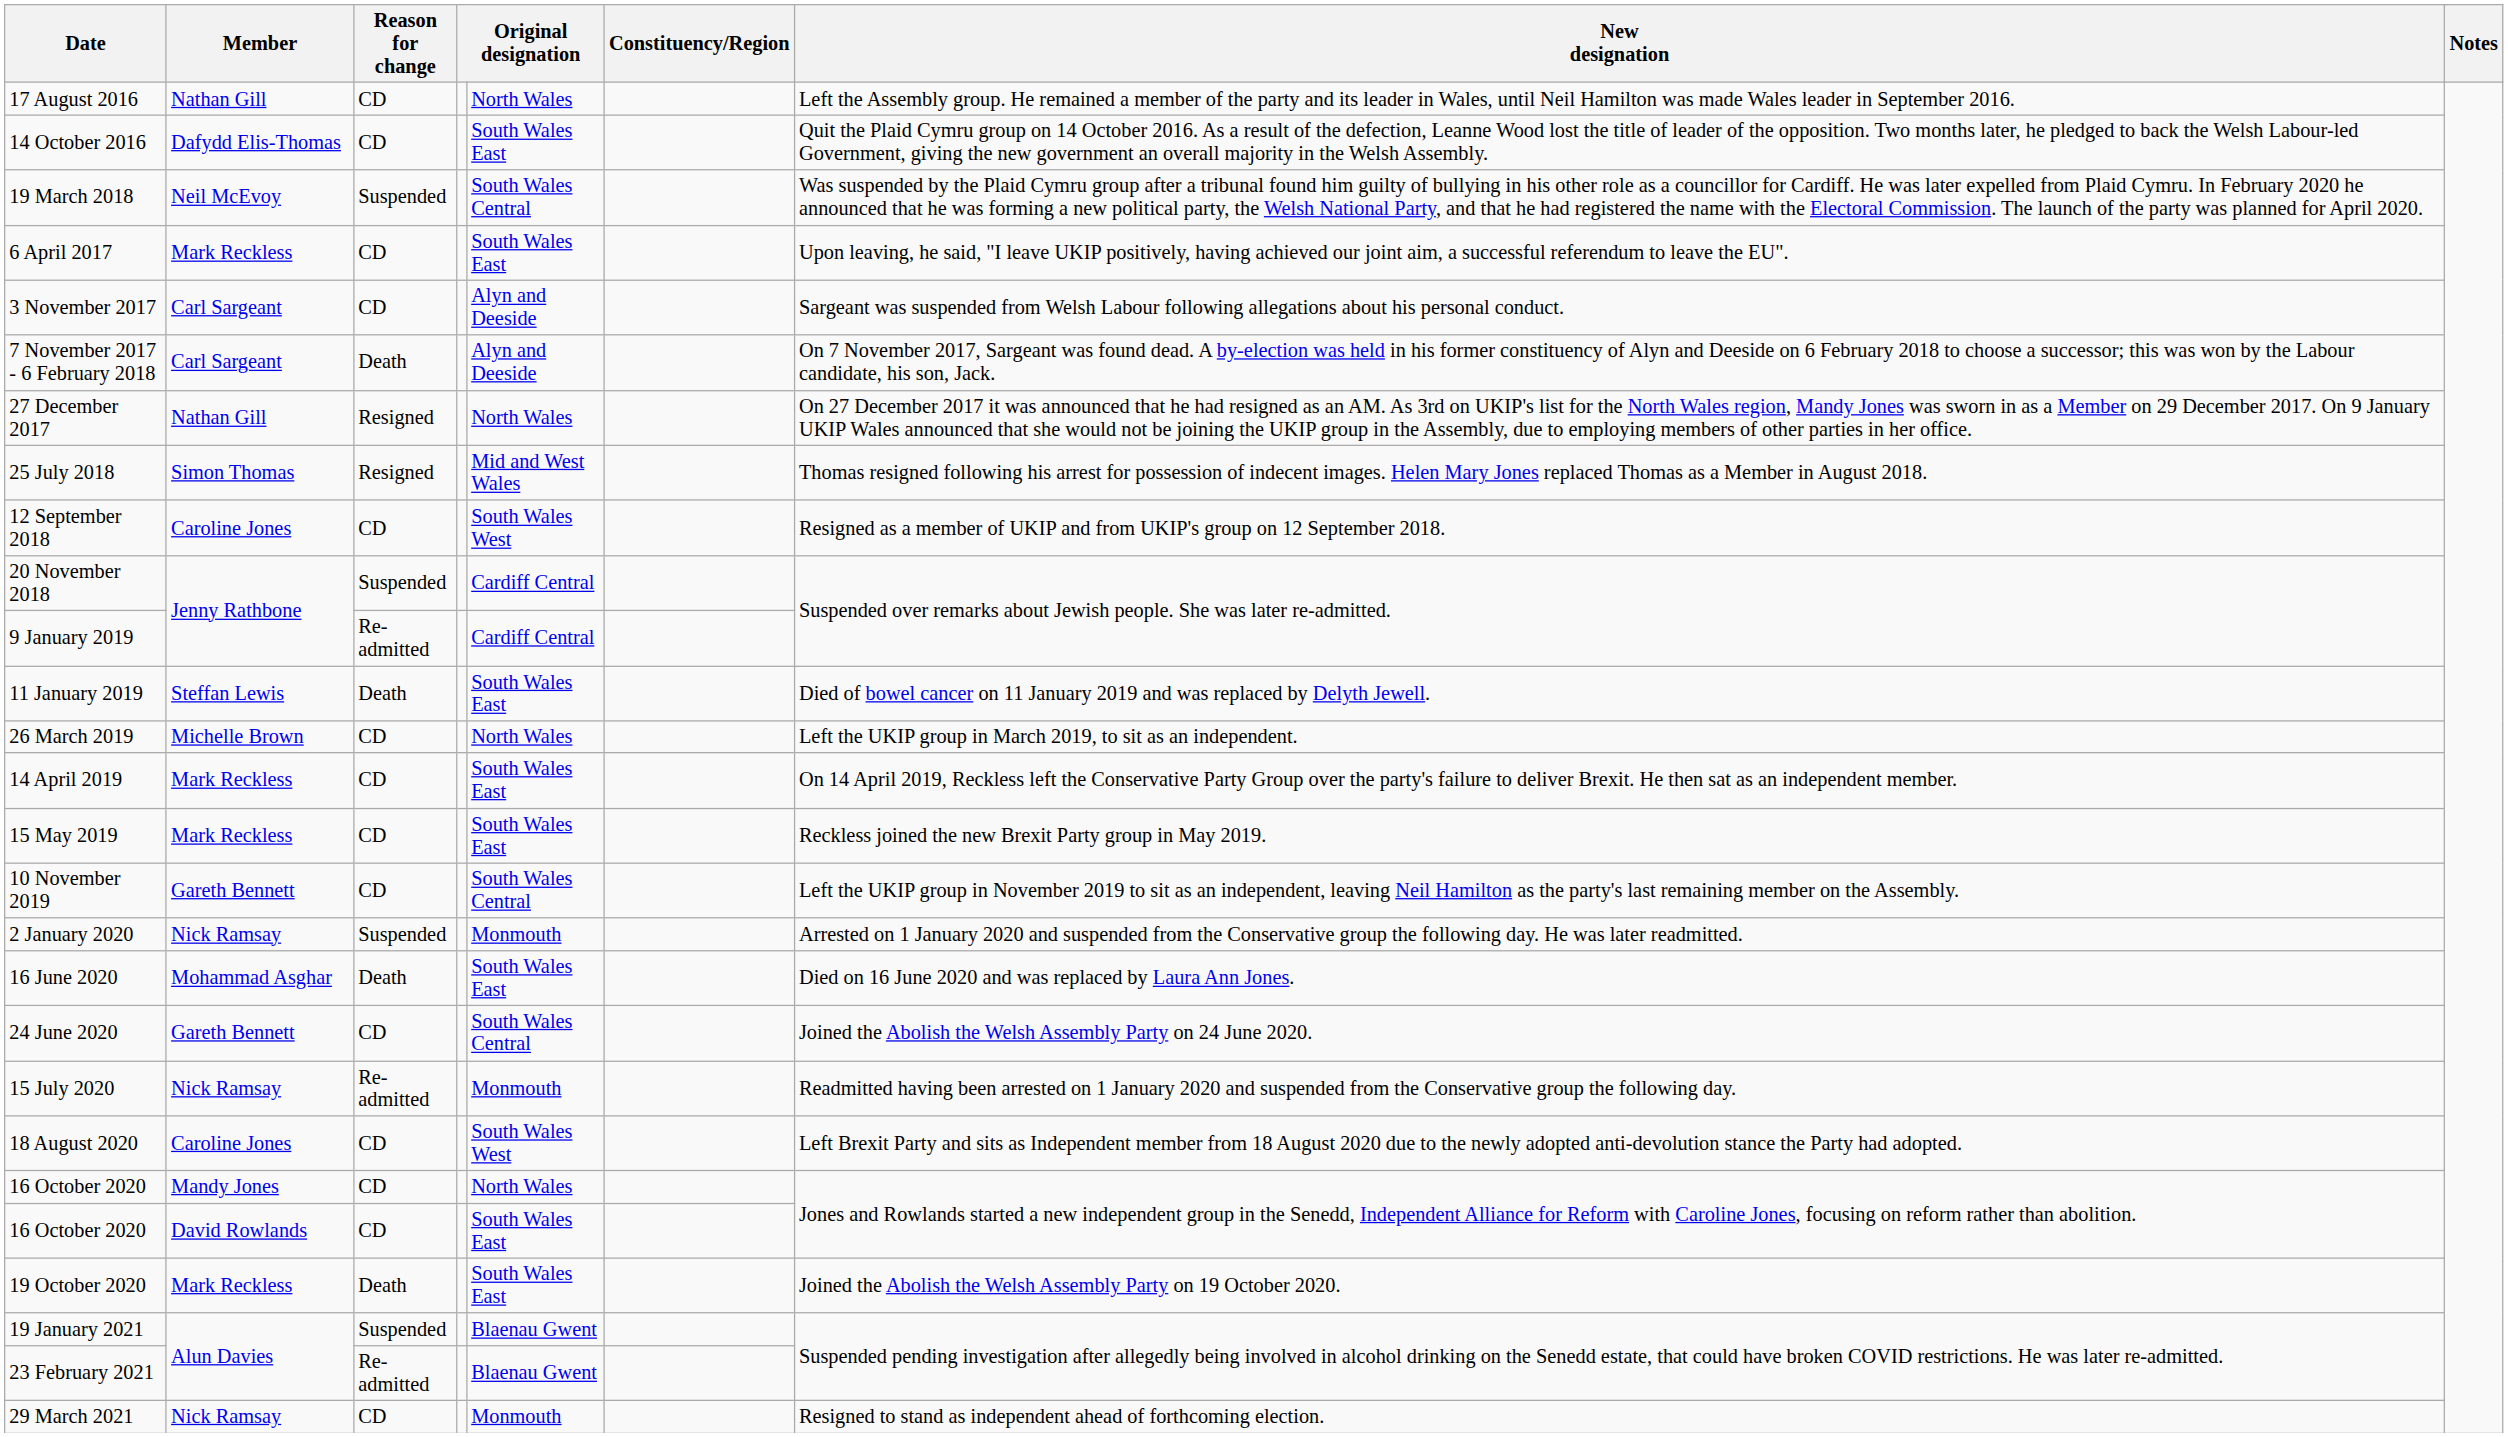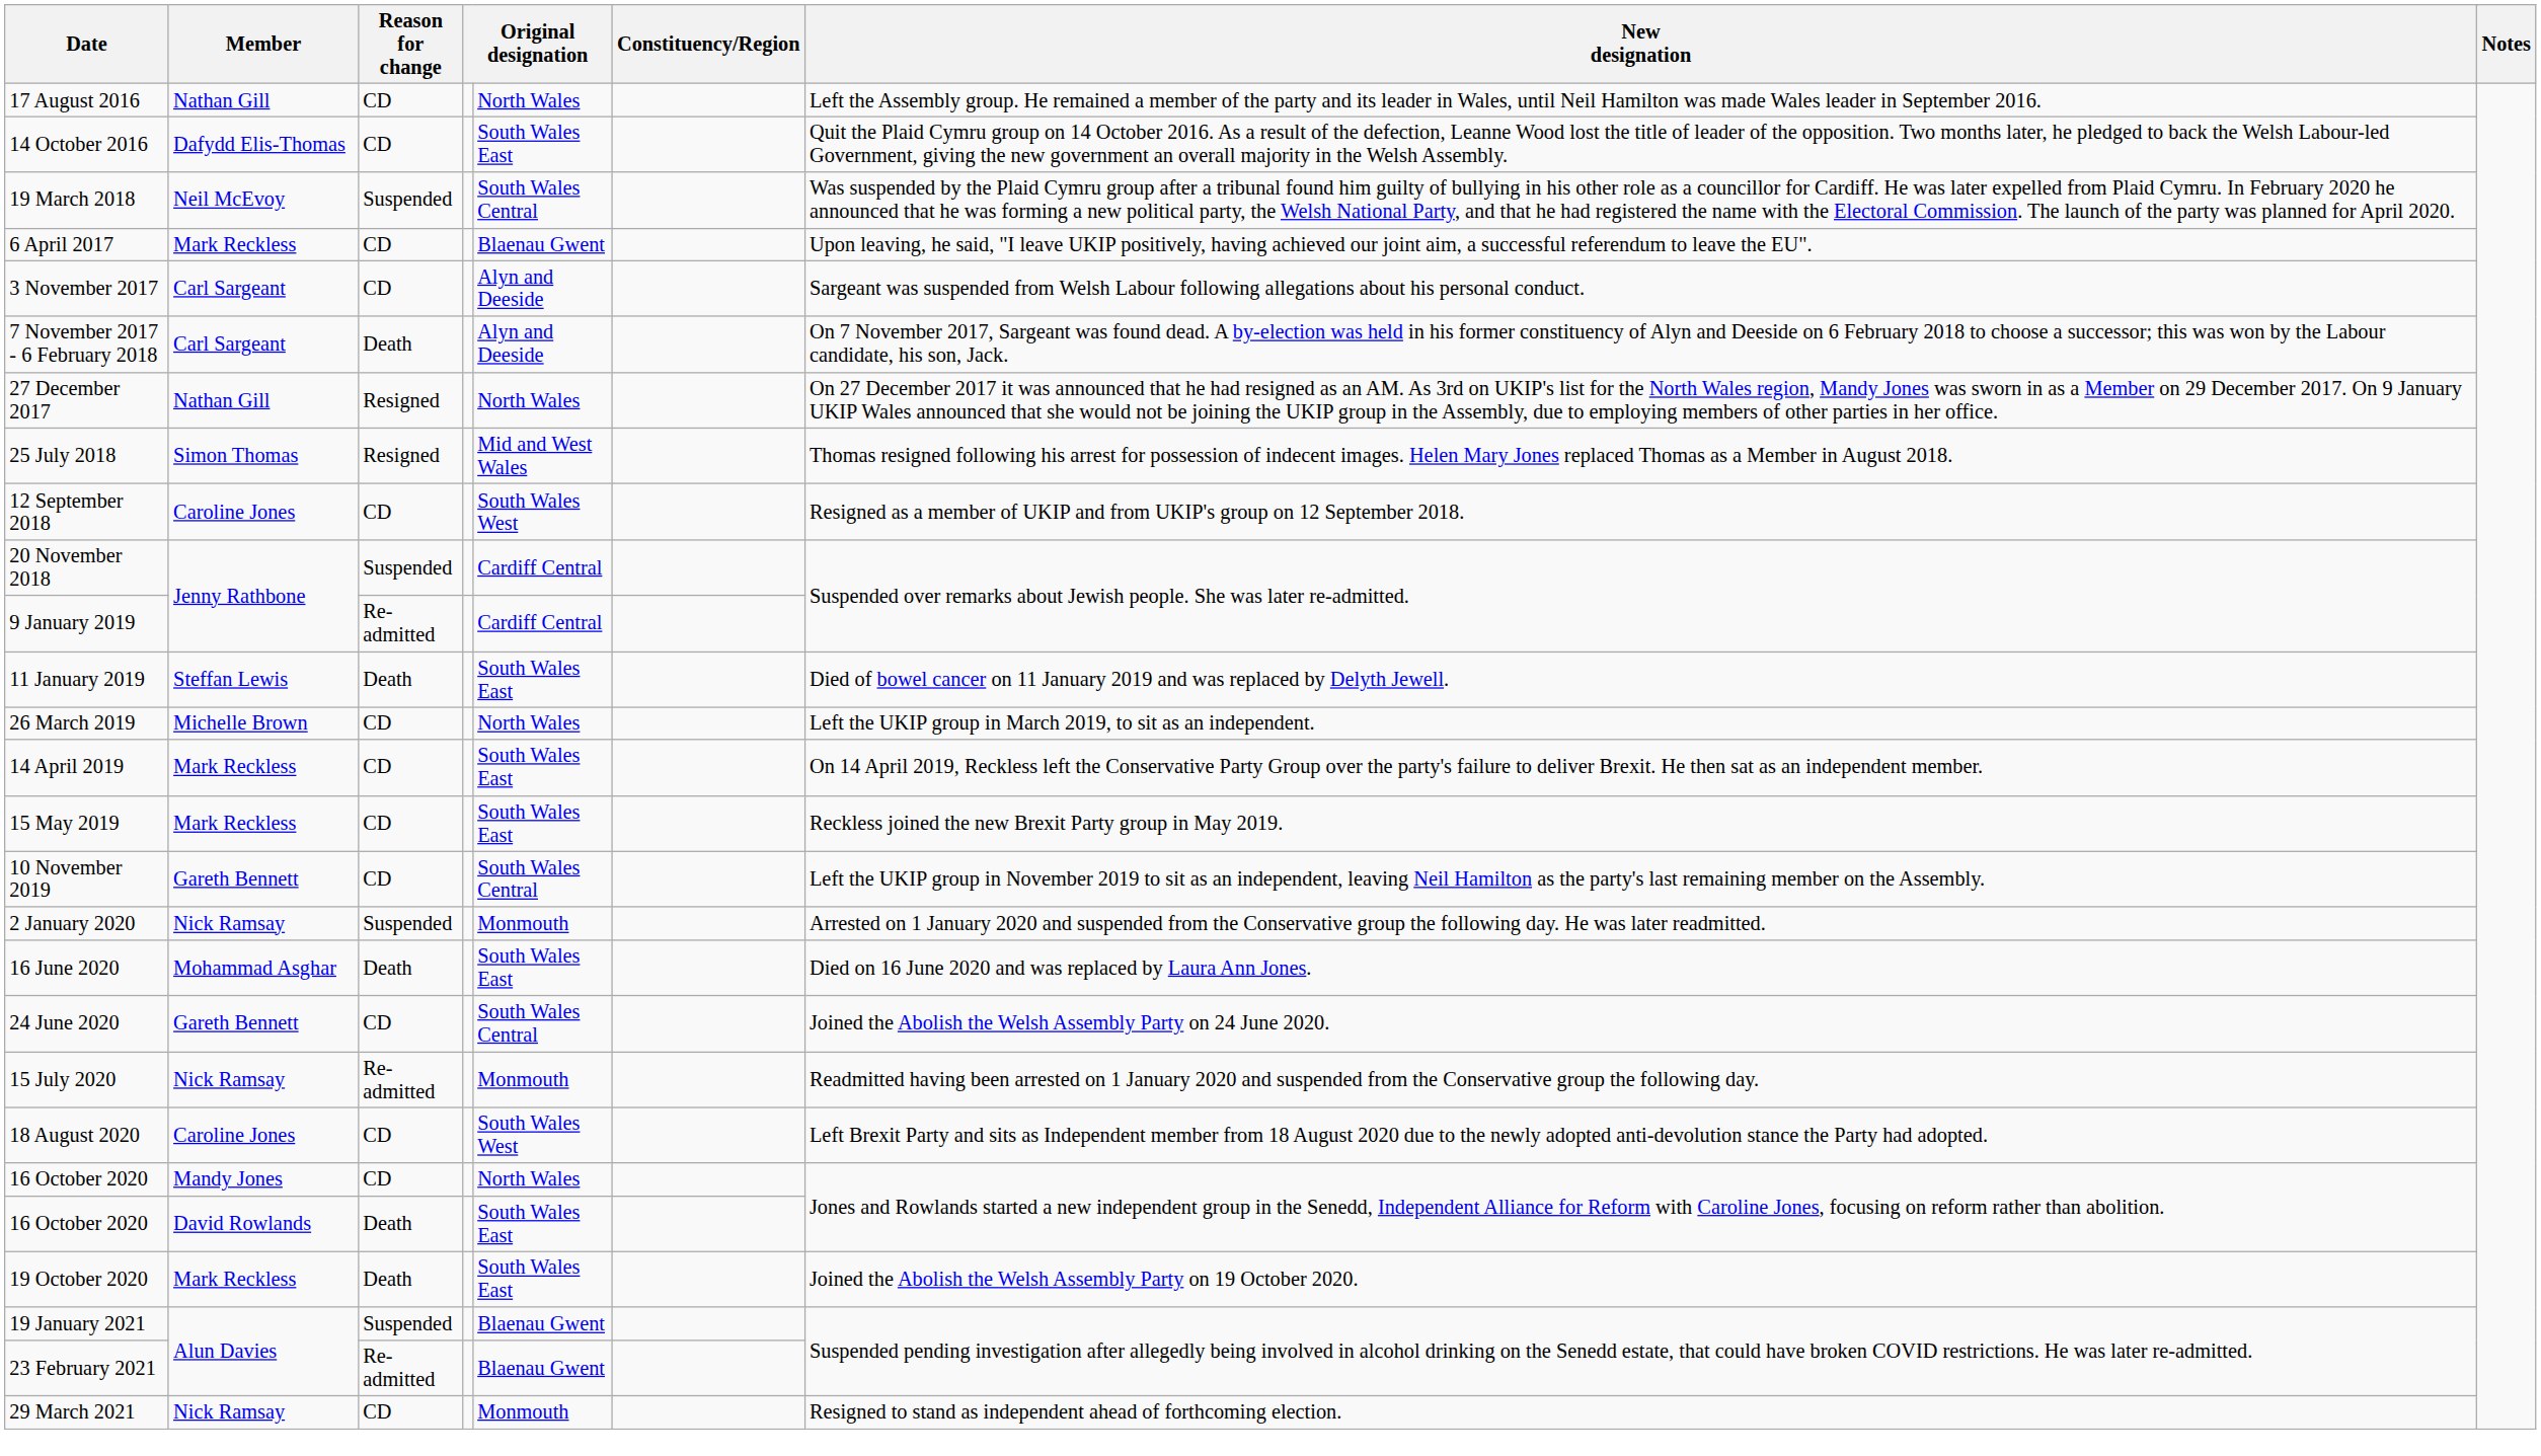6 April 2017 | column 5: South Wales East -> Blaenau Gwent
16 October 2020 / David Rowlands | Reason for change: CD -> Death
